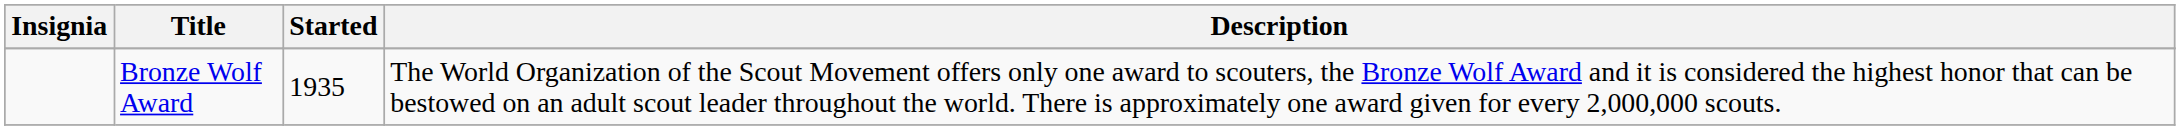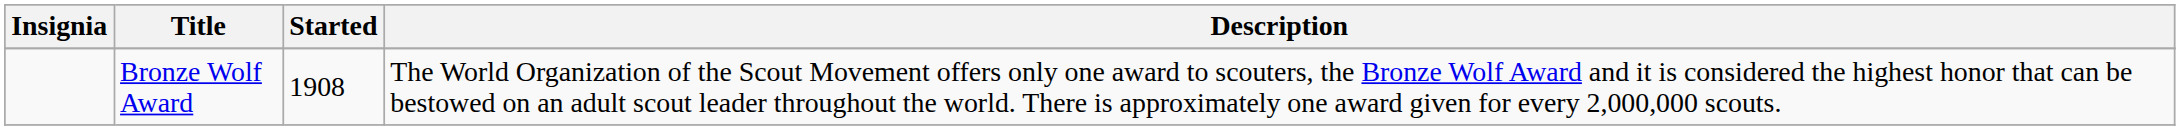Bronze Wolf Award | Started: 1935 -> 1908
